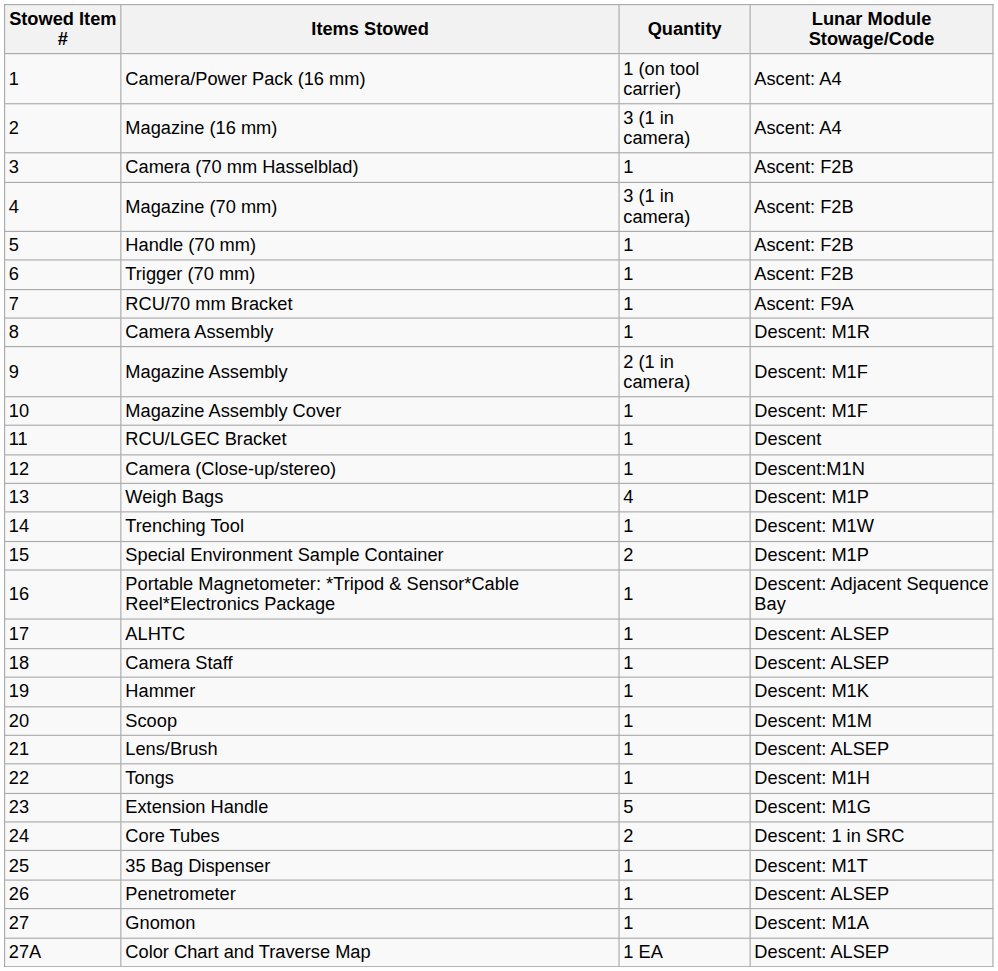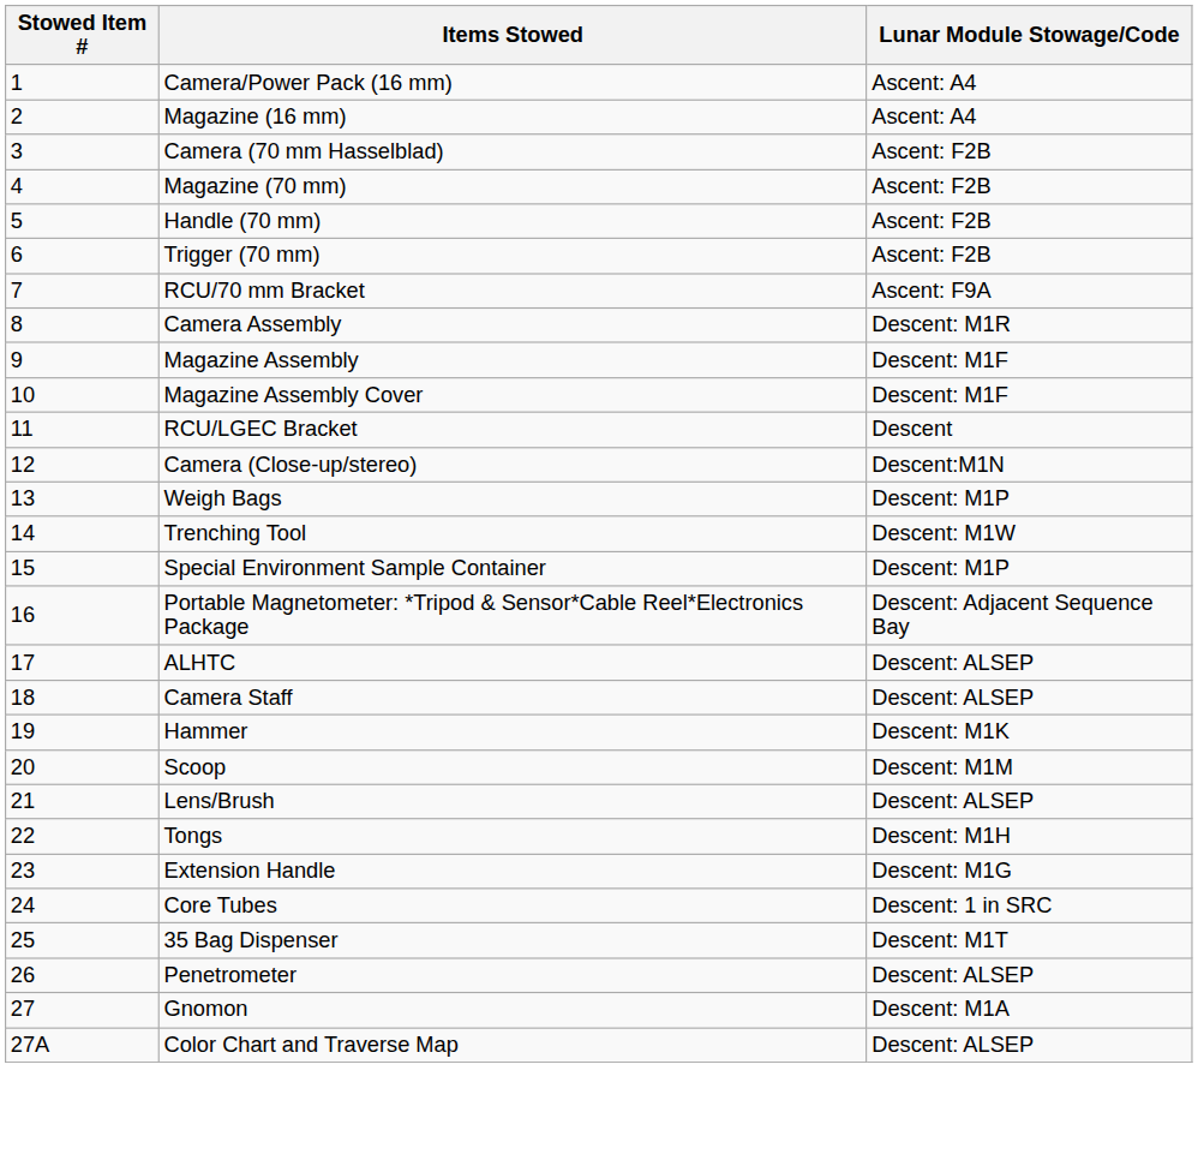- column: Quantity | 1 (on tool carrier) | 3 (1 in camera) | 1 | 3 (1 in camera) | 1 | 1 | 1 | 1 | 2 (1 in camera) | 1 | 1 | 1 | 4 | 1 | 2 | 1 | 1 | 1 | 1 | 1 | 1 | 1 | 5 | 2 | 1 | 1 | 1 | 1 EA
